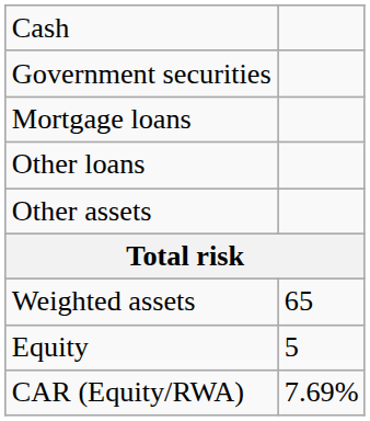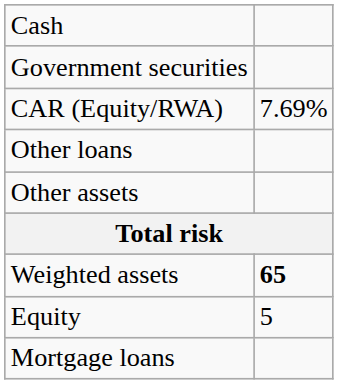rows swapped: Mortgage loans <-> CAR (Equity/RWA)
Weighted assets | column 2: normal -> bold
